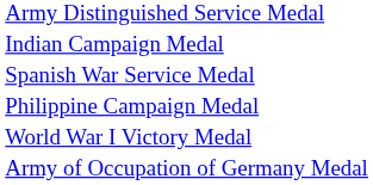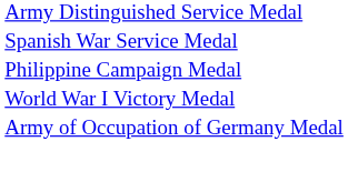- row: Indian Campaign Medal
